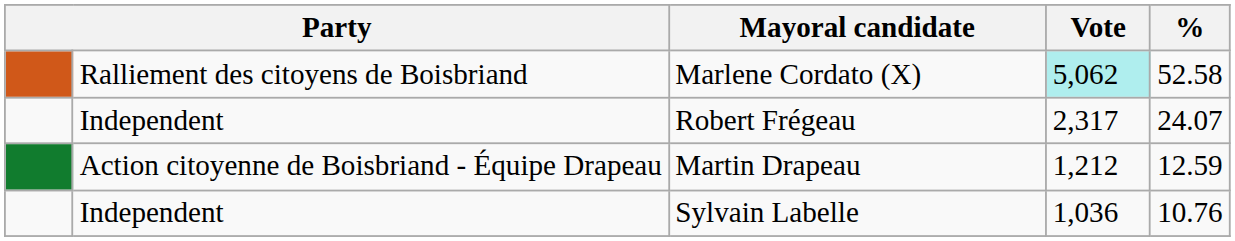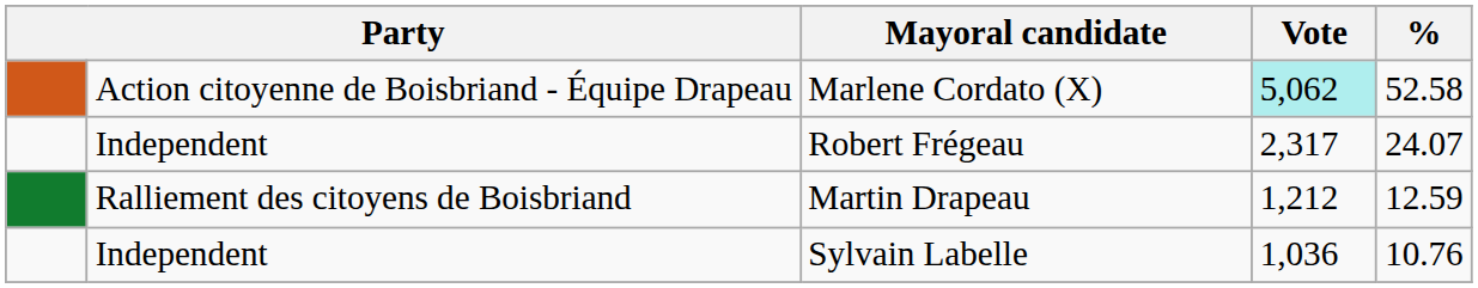Marlene Cordato (X) | column 2: Ralliement des citoyens de Boisbriand -> Action citoyenne de Boisbriand - Équipe Drapeau
Martin Drapeau | column 2: Action citoyenne de Boisbriand - Équipe Drapeau -> Ralliement des citoyens de Boisbriand
